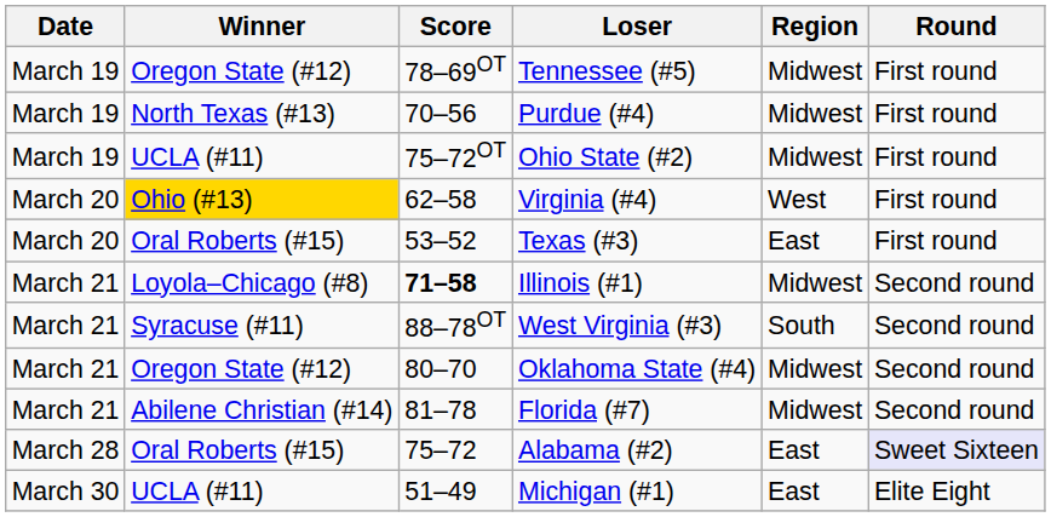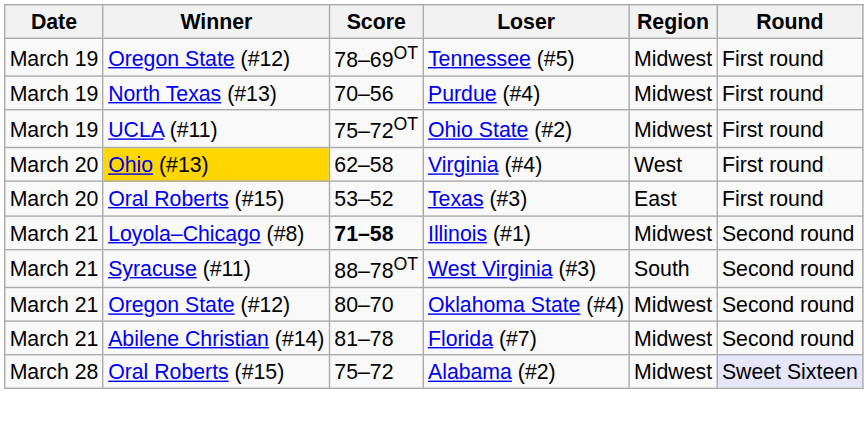Alabama (#2) | Region: East -> Midwest
- row: March 30 | UCLA (#11) | 51–49 | Michigan (#1) | East | Elite Eight
